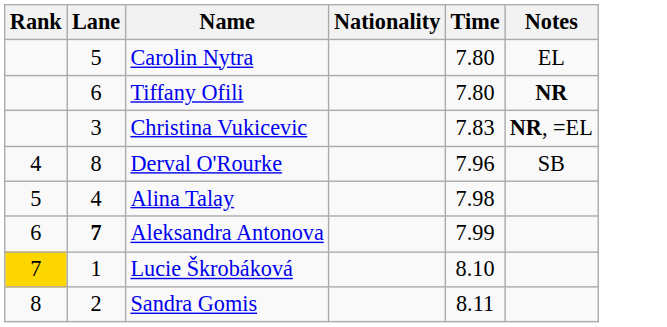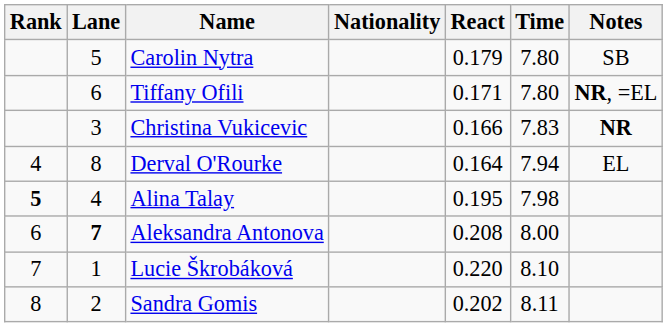+ column: React | 0.179 | 0.171 | 0.166 | 0.164 | 0.195 | 0.208 | 0.220 | 0.202
Carolin Nytra | Notes: EL -> SB
Tiffany Ofili | Notes: NR -> NR, =EL
Christina Vukicevic | Notes: NR, =EL -> NR
Derval O'Rourke | Time: 7.96 -> 7.94
Derval O'Rourke | Notes: SB -> EL
Alina Talay | Rank: normal -> bold
Aleksandra Antonova | Time: 7.99 -> 8.00
Lucie Škrobáková | Rank: gold background -> no background
